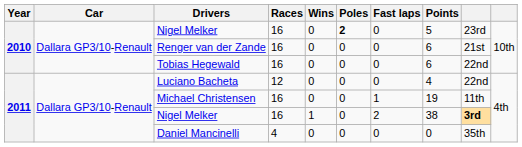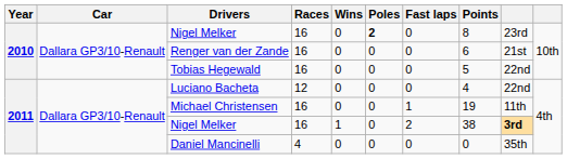2010 / Nigel Melker | Points: 5 -> 8
Tobias Hegewald | Points: 6 -> 5
